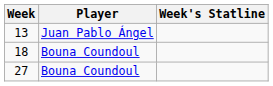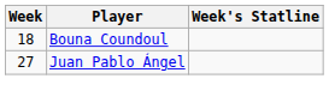- row: 13 | Juan Pablo Ángel
27 | Player: Bouna Coundoul -> Juan Pablo Ángel
